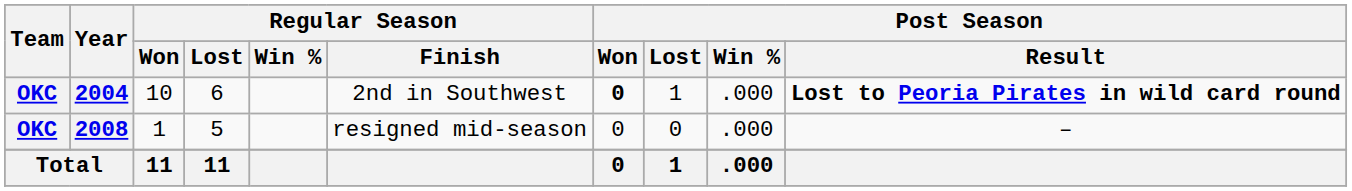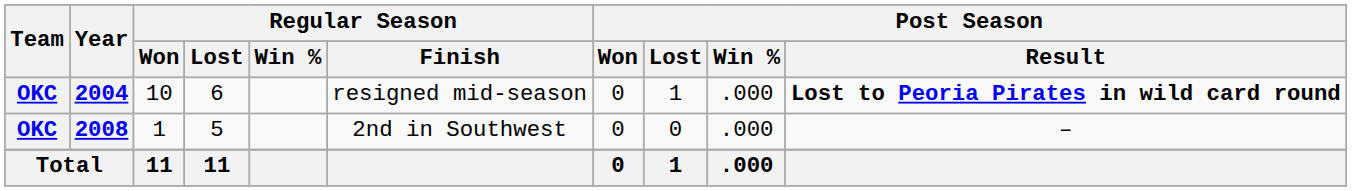2004 | Regular Season / Finish: 2nd in Southwest -> resigned mid-season
2004 | Post Season / Won: bold -> normal
2008 | Regular Season / Finish: resigned mid-season -> 2nd in Southwest
